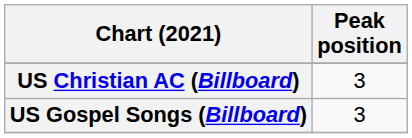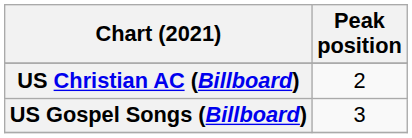US Christian AC (Billboard) | Peak position: 3 -> 2
